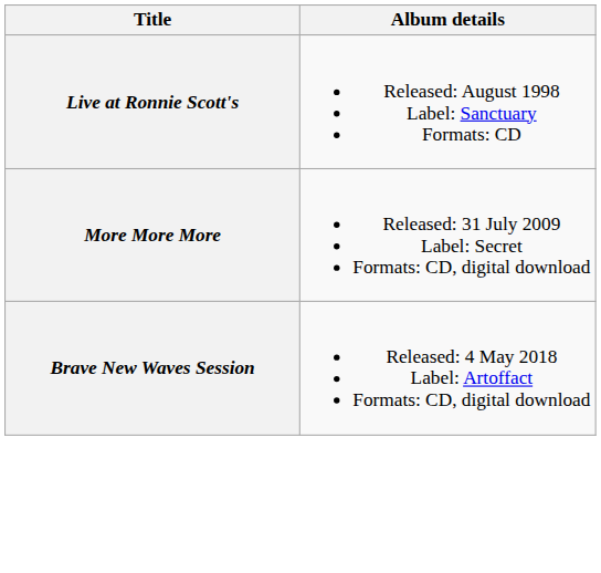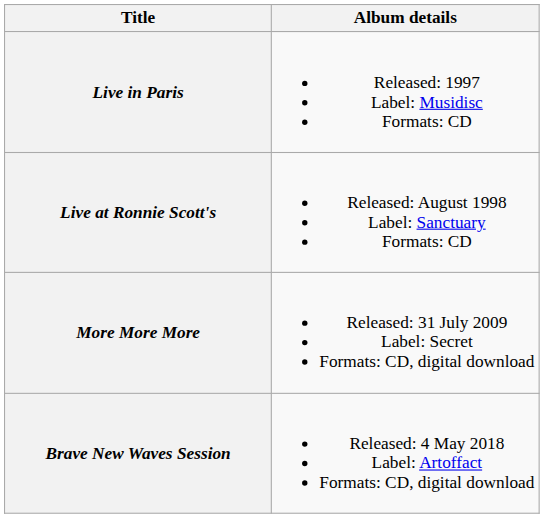+ row: Live in Paris | Released: 1997 Label: Musidisc Formats: CD
